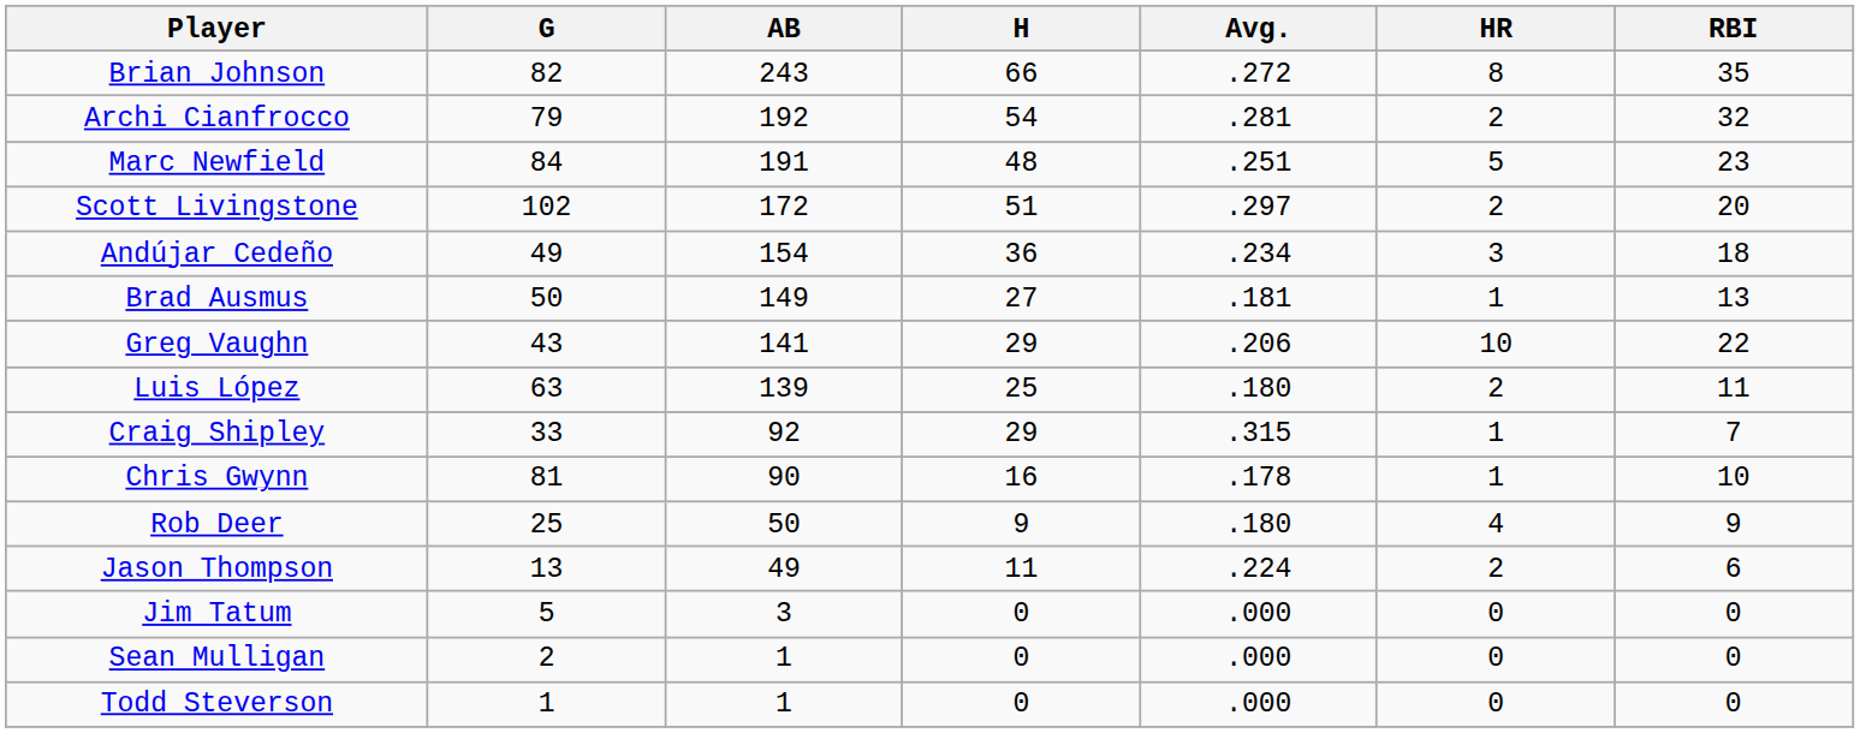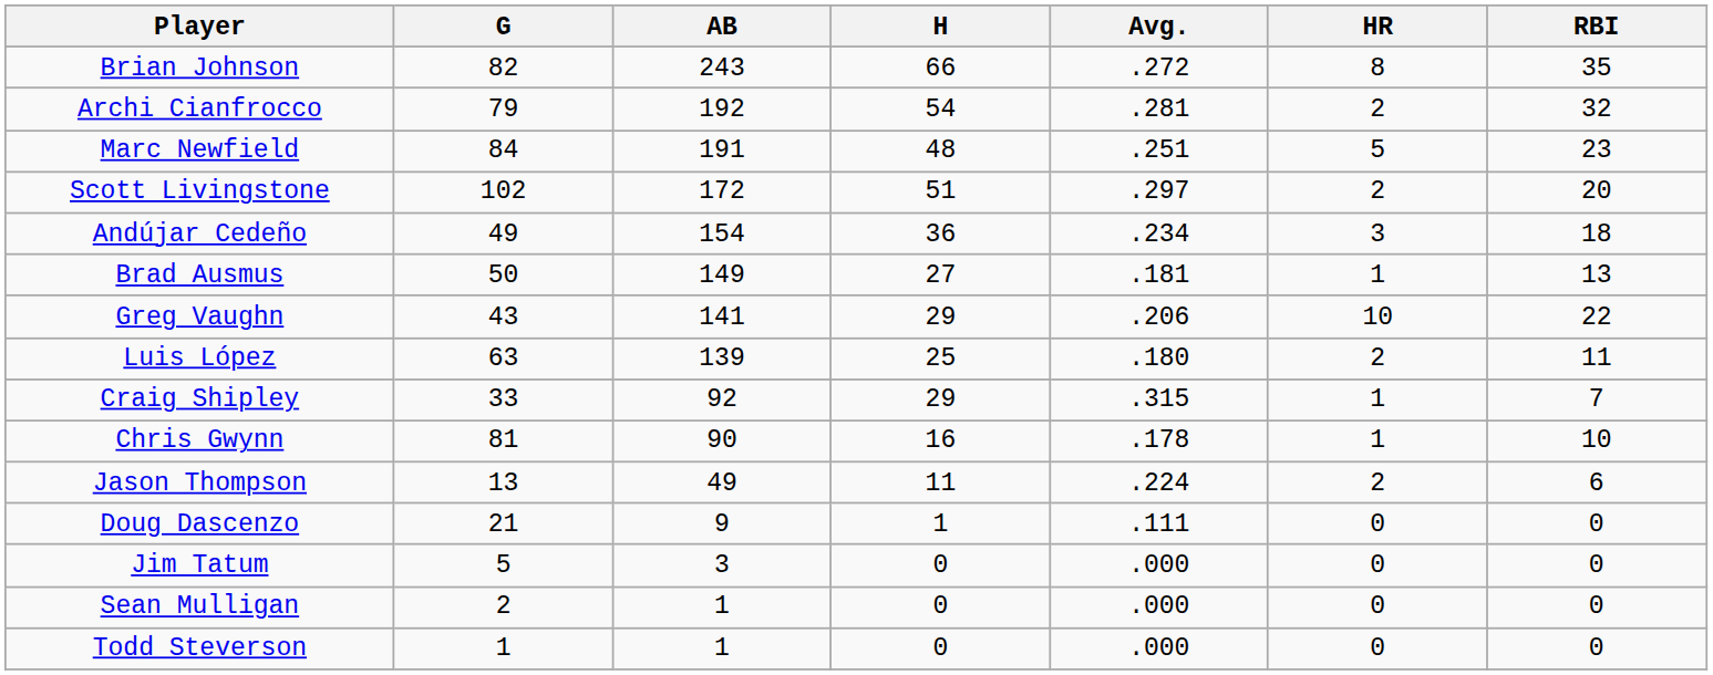- row: Rob Deer | 25 | 50 | 9 | .180 | 4 | 9
+ row: Doug Dascenzo | 21 | 9 | 1 | .111 | 0 | 0
